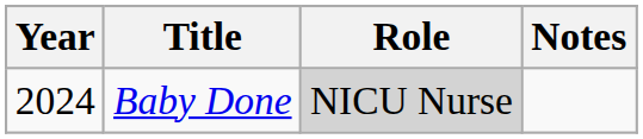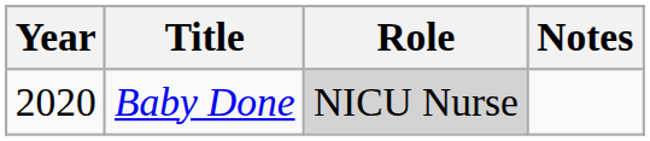Baby Done | Year: 2024 -> 2020
